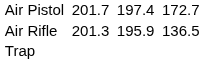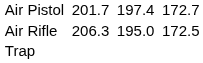Air Rifle | column 3: 201.3 -> 206.3
Air Rifle | column 5: 195.9 -> 195.0
Air Rifle | column 7: 136.5 -> 172.5
